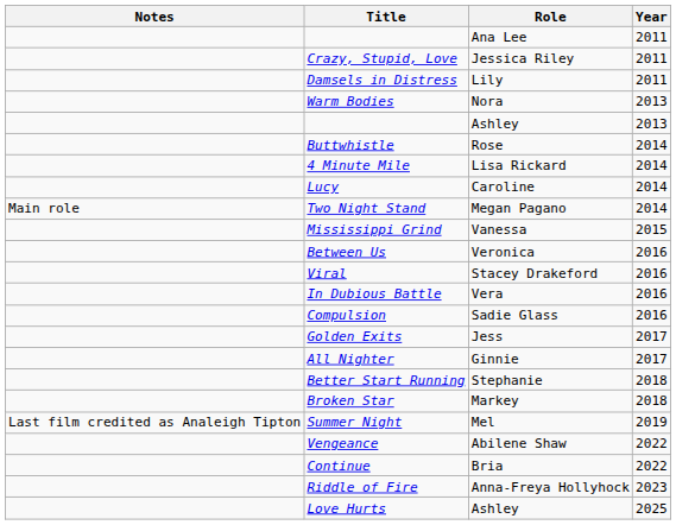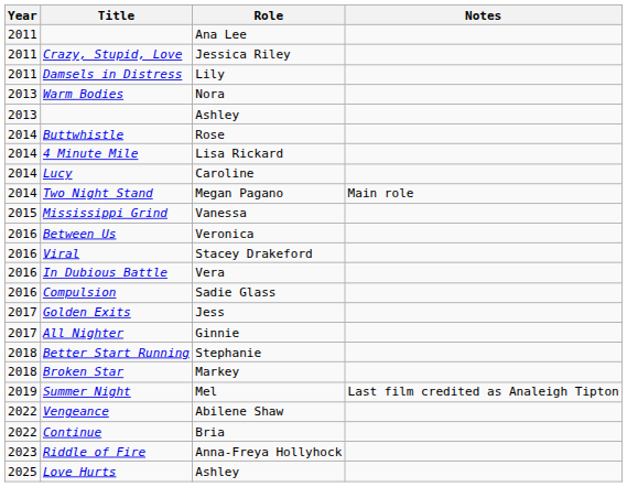columns swapped: Year <-> Notes
